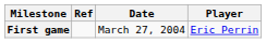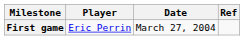columns swapped: Player <-> Ref
